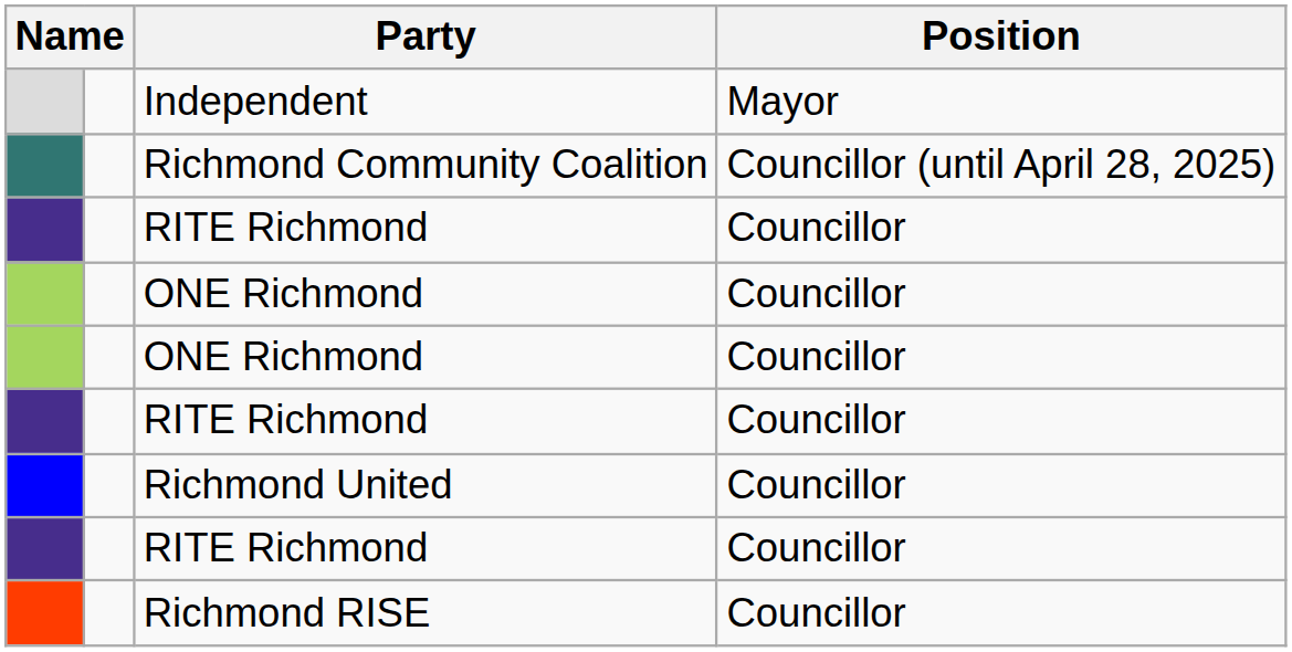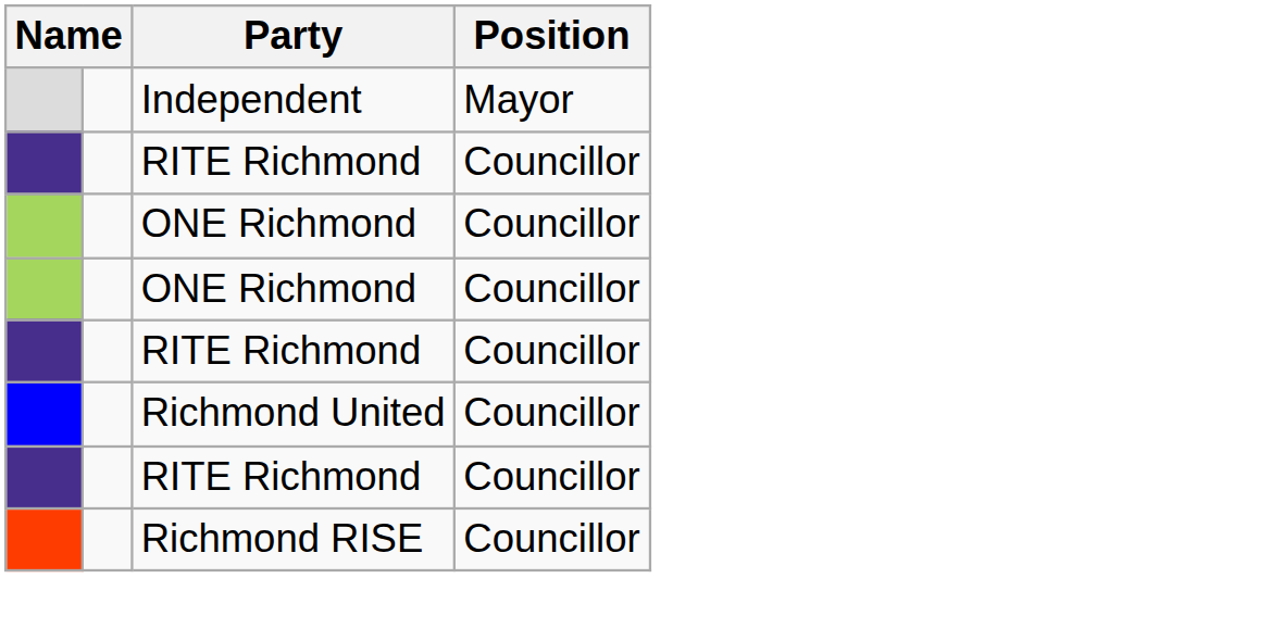- row: Richmond Community Coalition | Councillor (until April 28, 2025)
